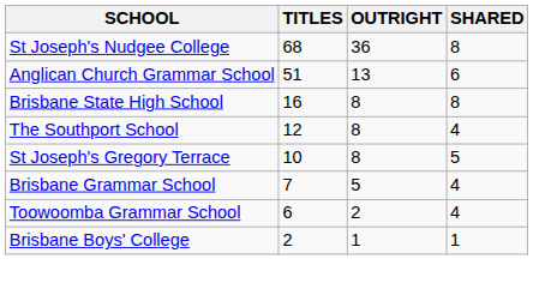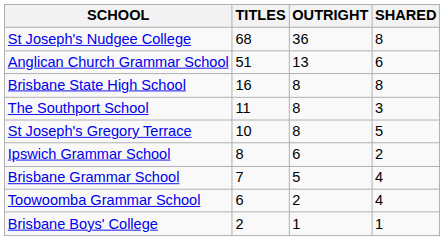The Southport School | TITLES: 12 -> 11
The Southport School | SHARED: 4 -> 3
+ row: Ipswich Grammar School | 8 | 6 | 2
